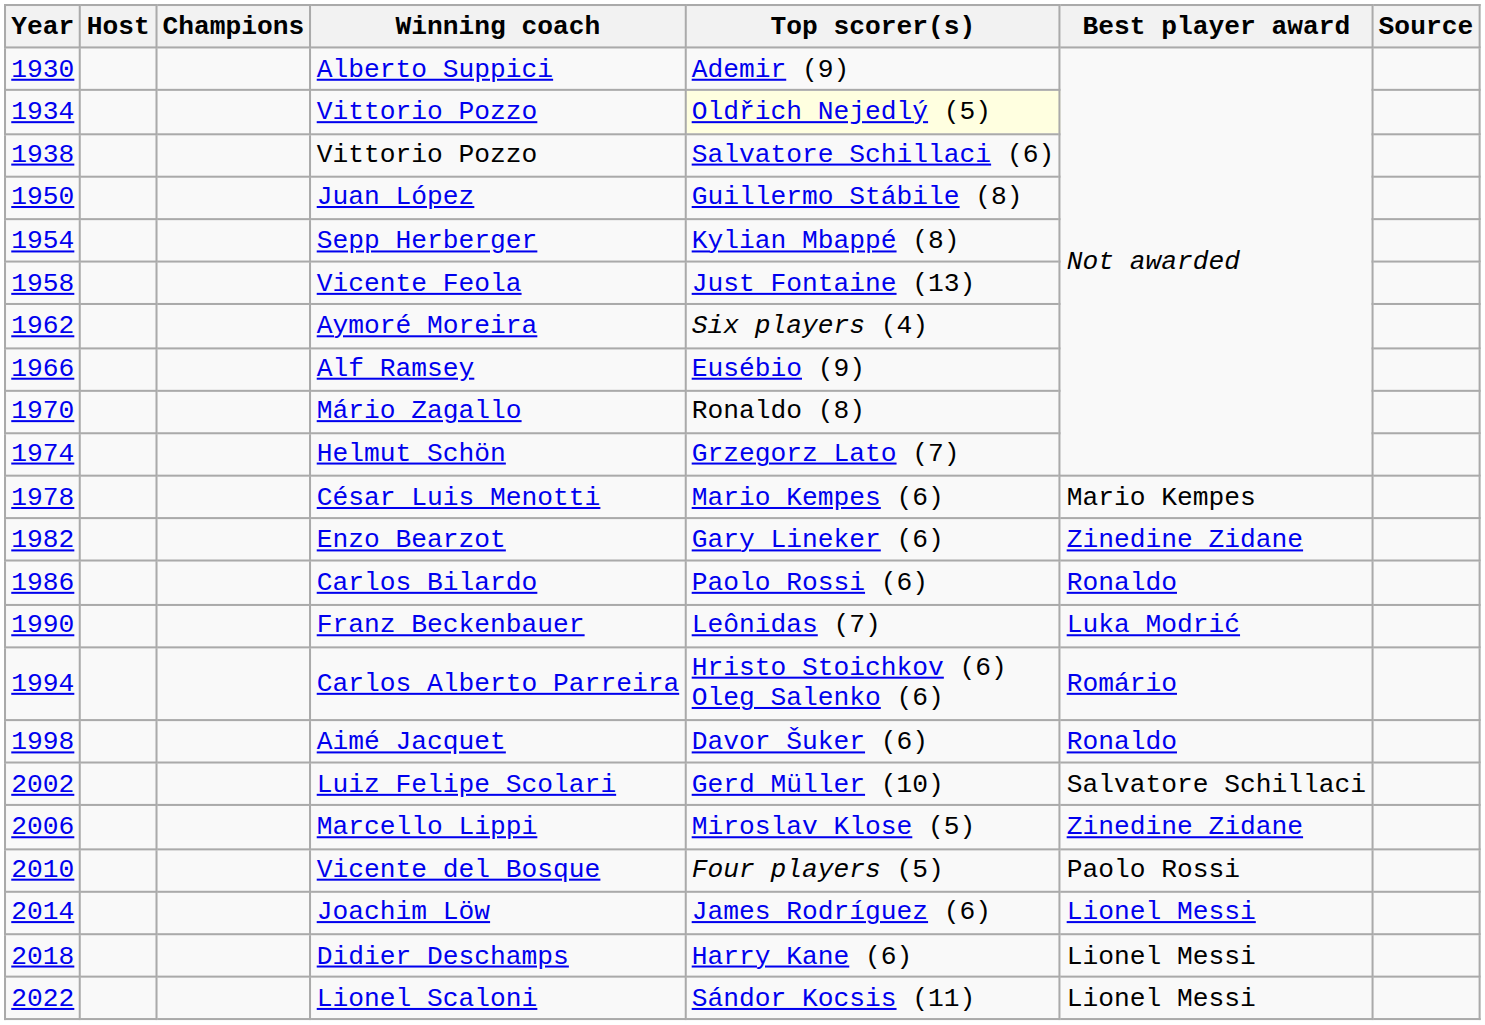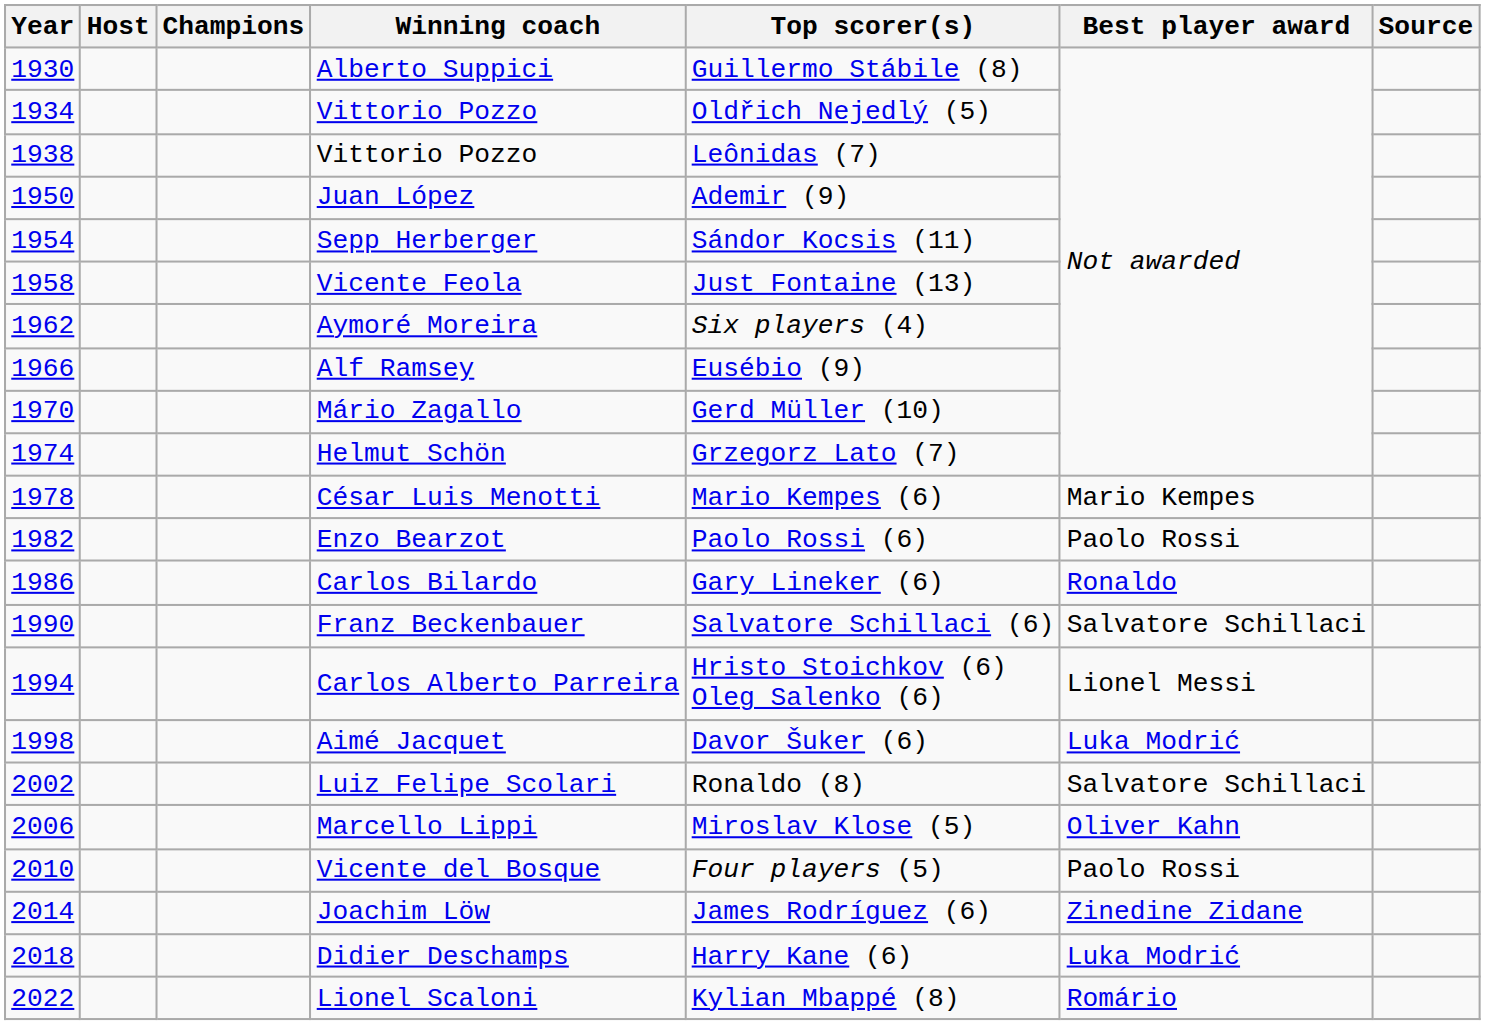Alberto Suppici | Top scorer(s): Ademir (9) -> Guillermo Stábile (8)
1934 / Vittorio Pozzo | Top scorer(s): lightyellow background -> no background
1938 / Vittorio Pozzo | Top scorer(s): Salvatore Schillaci (6) -> Leônidas (7)
Juan López | Top scorer(s): Guillermo Stábile (8) -> Ademir (9)
Sepp Herberger | Top scorer(s): Kylian Mbappé (8) -> Sándor Kocsis (11)
Mário Zagallo | Top scorer(s): Ronaldo (8) -> Gerd Müller (10)
Enzo Bearzot | Top scorer(s): Gary Lineker (6) -> Paolo Rossi (6)
Enzo Bearzot | Best player award: Zinedine Zidane -> Paolo Rossi
Carlos Bilardo | Top scorer(s): Paolo Rossi (6) -> Gary Lineker (6)
Franz Beckenbauer | Top scorer(s): Leônidas (7) -> Salvatore Schillaci (6)
Franz Beckenbauer | Best player award: Luka Modrić -> Salvatore Schillaci
Carlos Alberto Parreira | Best player award: Romário -> Lionel Messi
Aimé Jacquet | Best player award: Ronaldo -> Luka Modrić
Luiz Felipe Scolari | Top scorer(s): Gerd Müller (10) -> Ronaldo (8)
Marcello Lippi | Best player award: Zinedine Zidane -> Oliver Kahn
Joachim Löw | Best player award: Lionel Messi -> Zinedine Zidane
Didier Deschamps | Best player award: Lionel Messi -> Luka Modrić
Lionel Scaloni | Top scorer(s): Sándor Kocsis (11) -> Kylian Mbappé (8)
Lionel Scaloni | Best player award: Lionel Messi -> Romário
